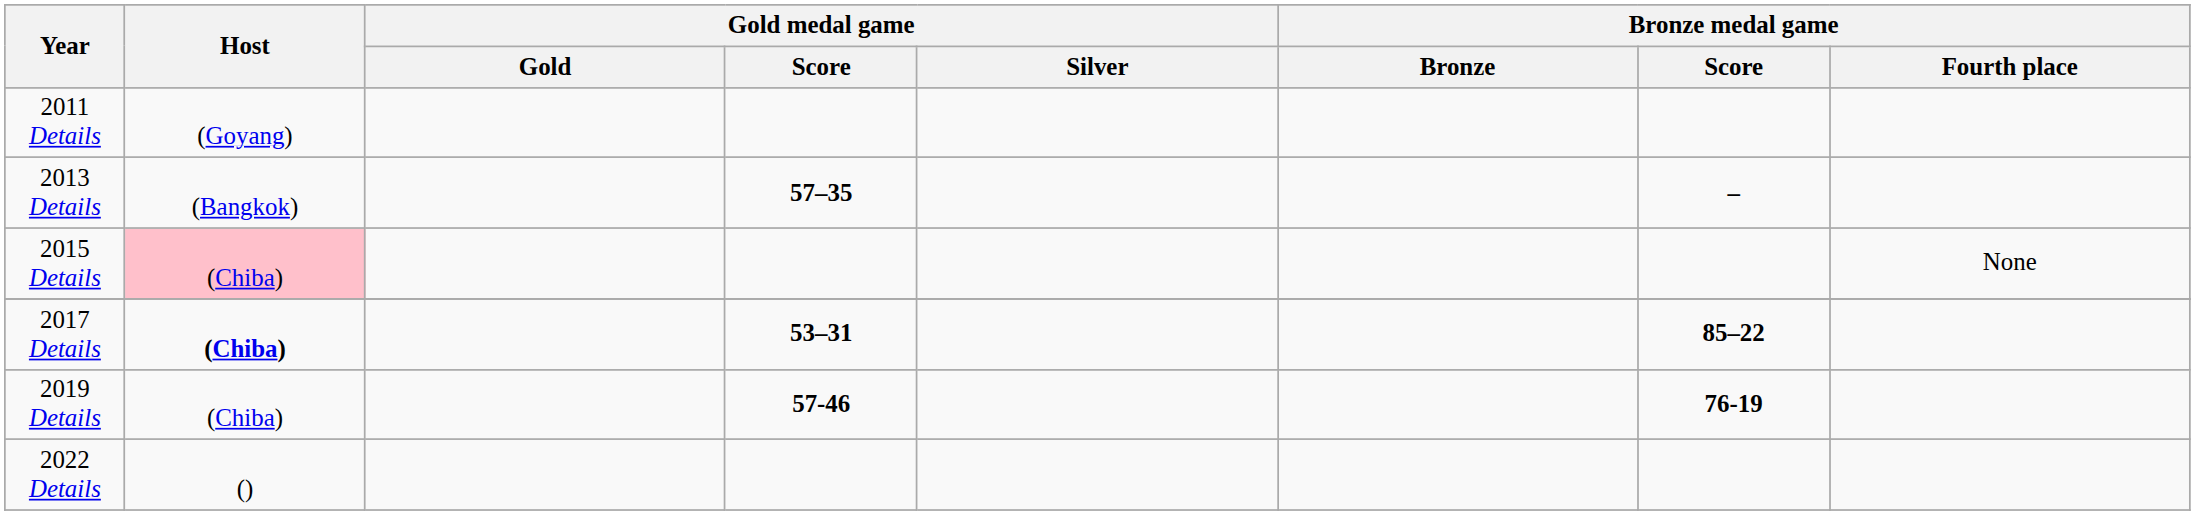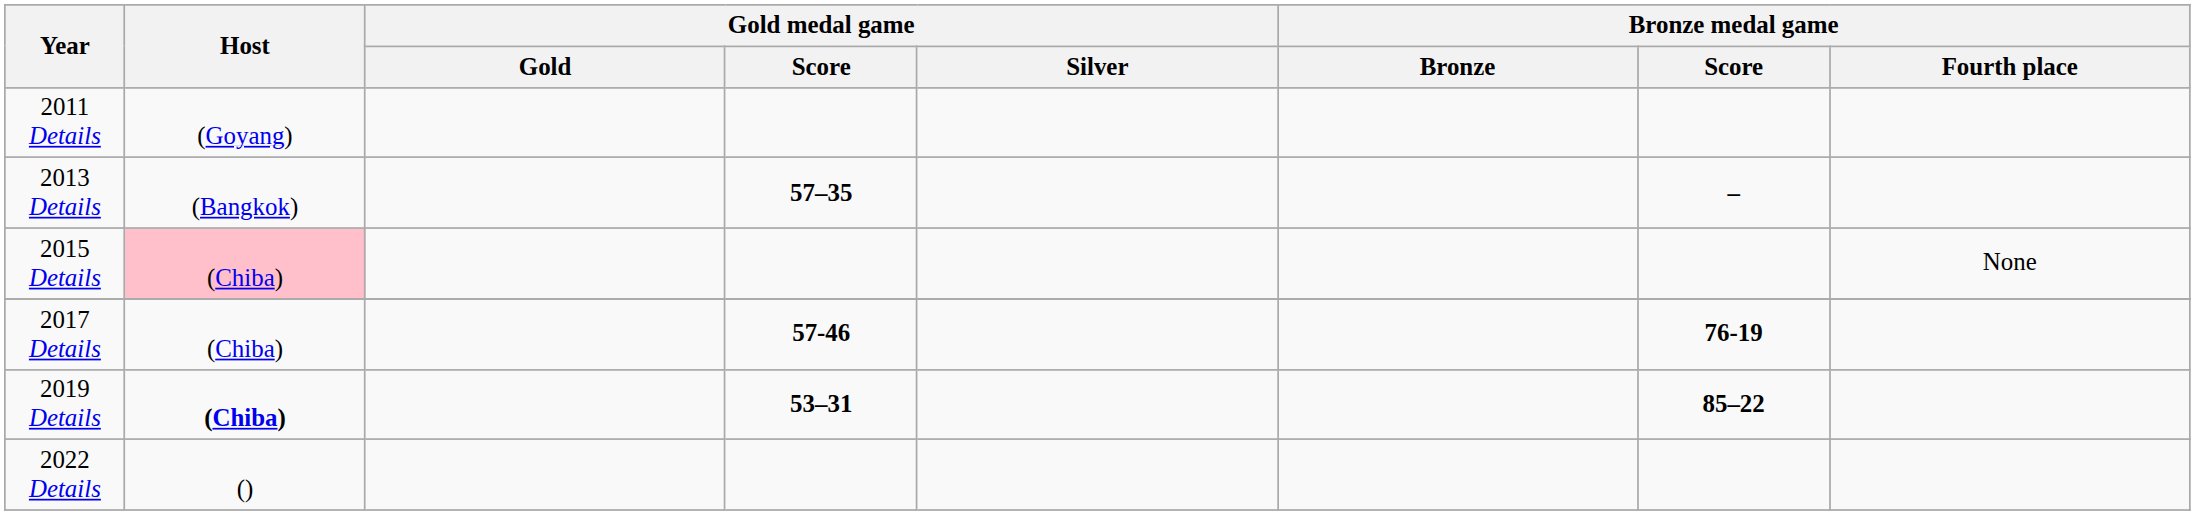2017 Details | Host: bold -> normal
2017 Details | Gold medal game / Score: 53–31 -> 57-46
2017 Details | Bronze medal game / Score: 85–22 -> 76-19
2019 Details | Host: normal -> bold
2019 Details | Gold medal game / Score: 57-46 -> 53–31
2019 Details | Bronze medal game / Score: 76-19 -> 85–22
